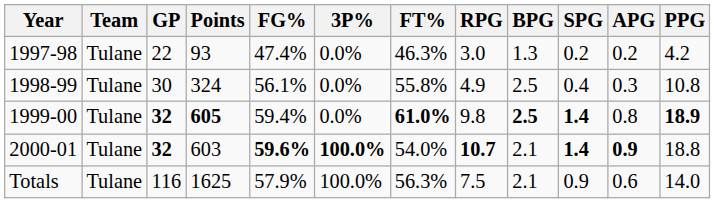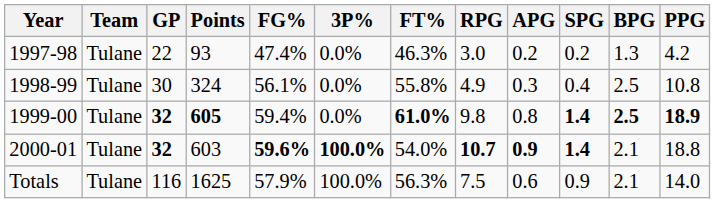columns swapped: APG <-> BPG
